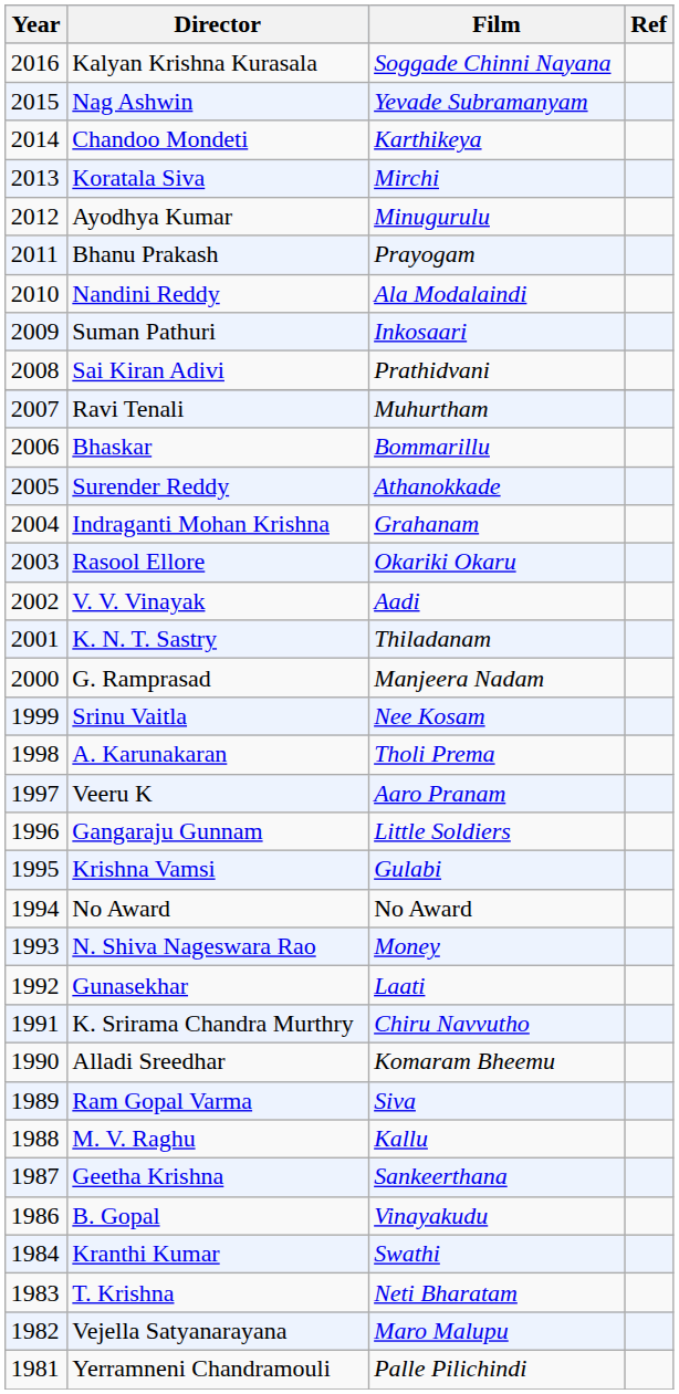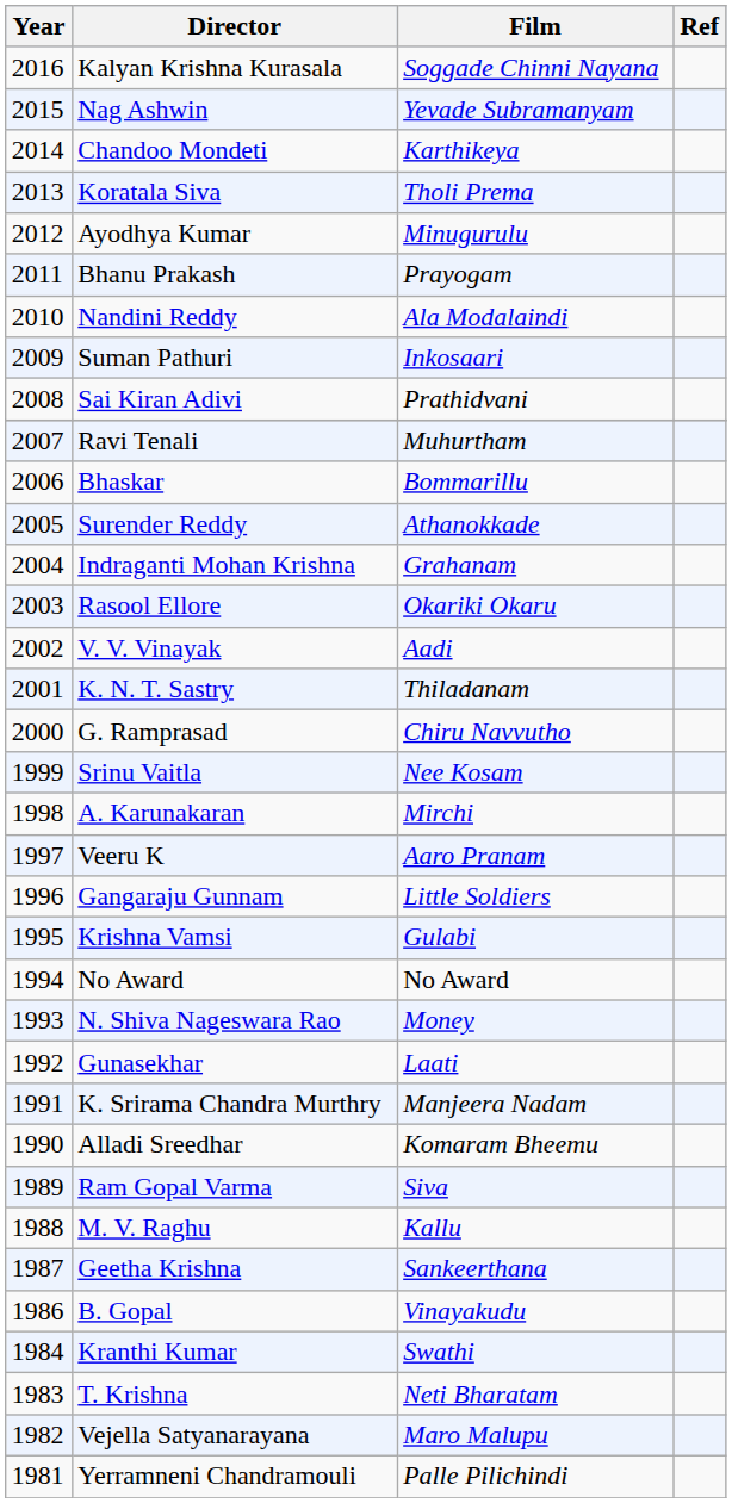Koratala Siva | Film: Mirchi -> Tholi Prema
G. Ramprasad | Film: Manjeera Nadam -> Chiru Navvutho
A. Karunakaran | Film: Tholi Prema -> Mirchi
K. Srirama Chandra Murthry | Film: Chiru Navvutho -> Manjeera Nadam
